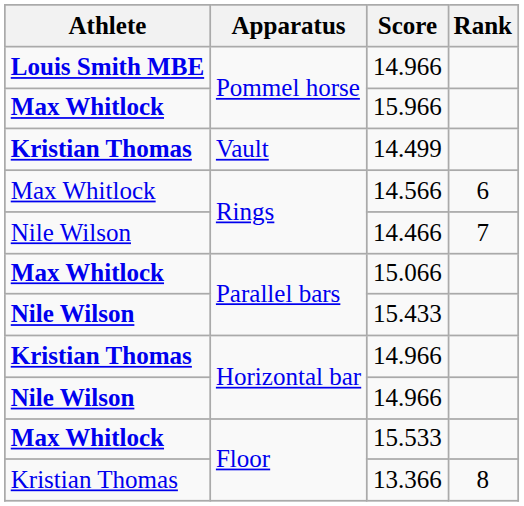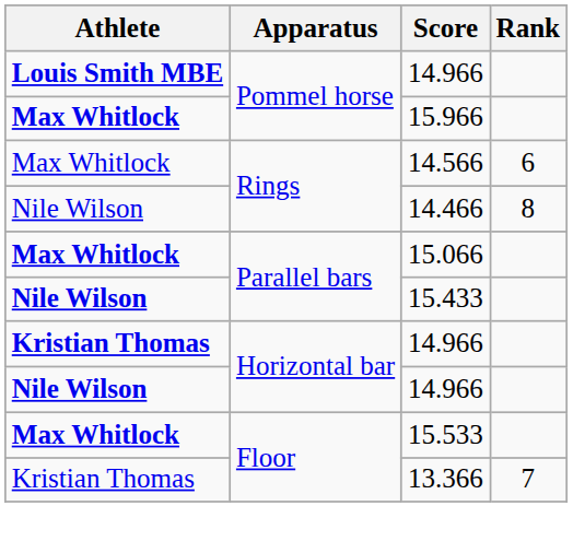- row: Kristian Thomas | Vault | 14.499
14.466 | Rank: 7 -> 8
13.366 | Rank: 8 -> 7
